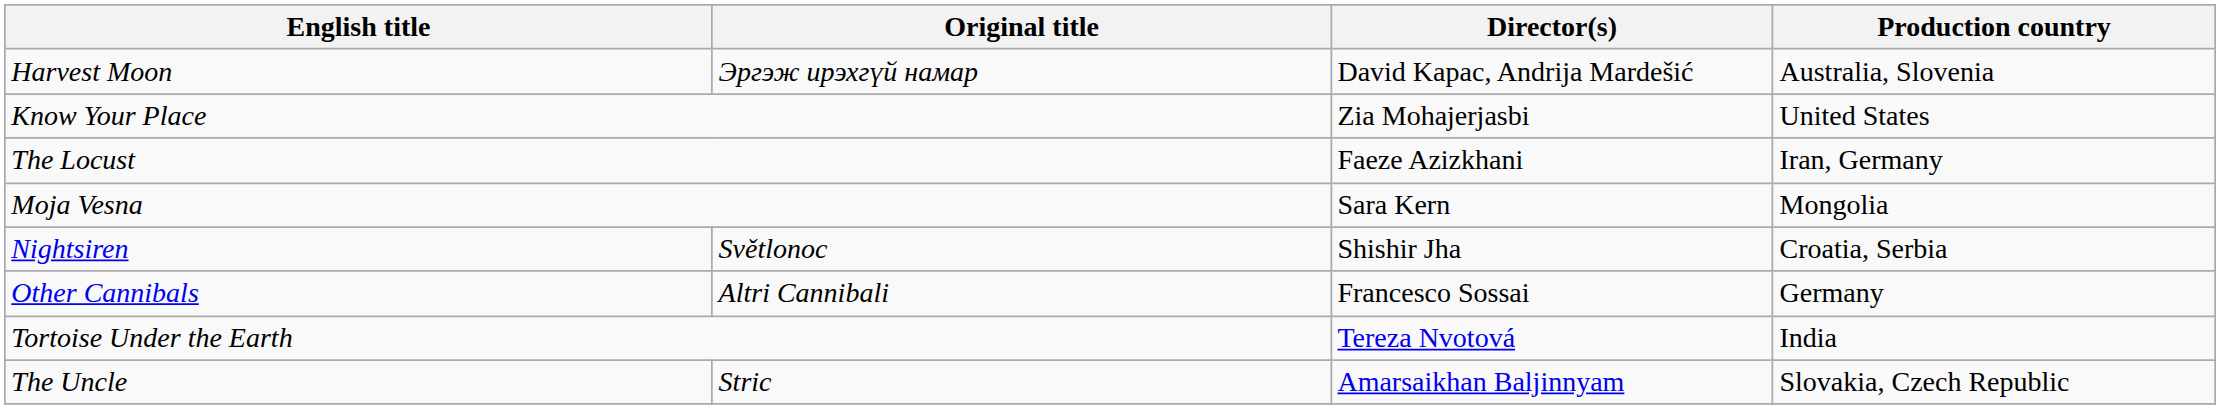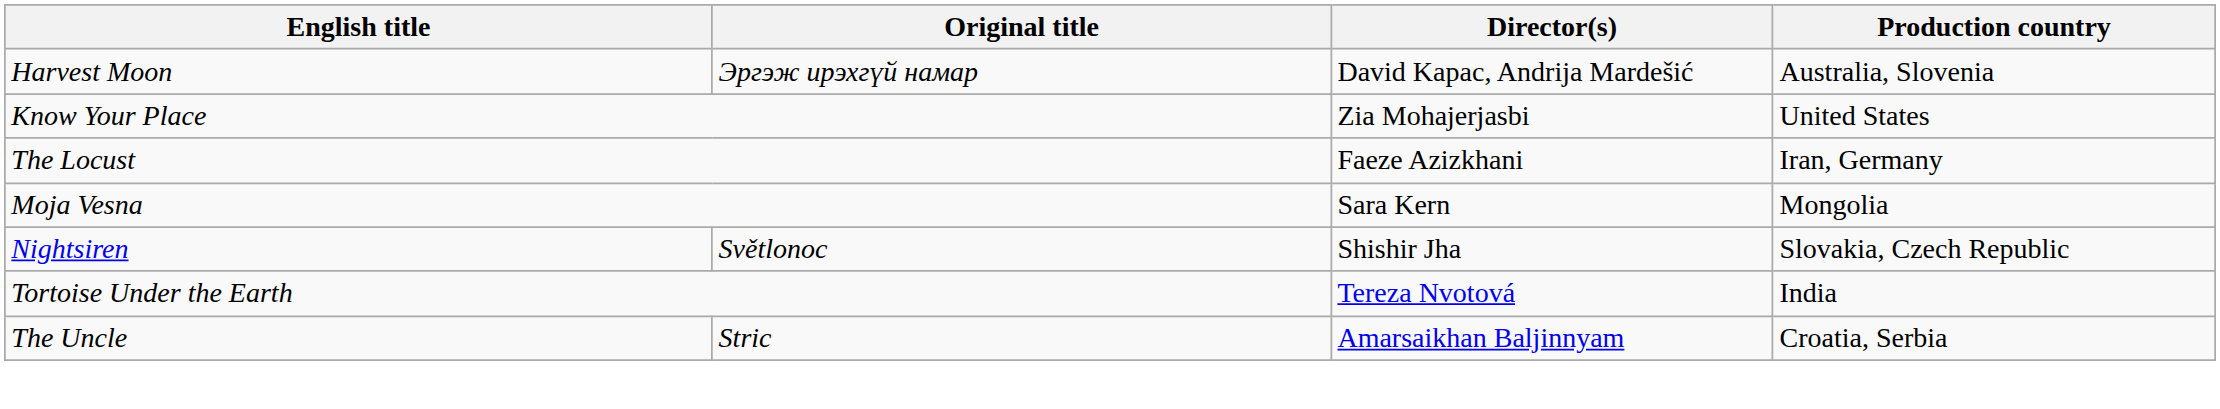Nightsiren | Production country: Croatia, Serbia -> Slovakia, Czech Republic
- row: Other Cannibals | Altri Cannibali | Francesco Sossai | Germany
The Uncle | Production country: Slovakia, Czech Republic -> Croatia, Serbia
